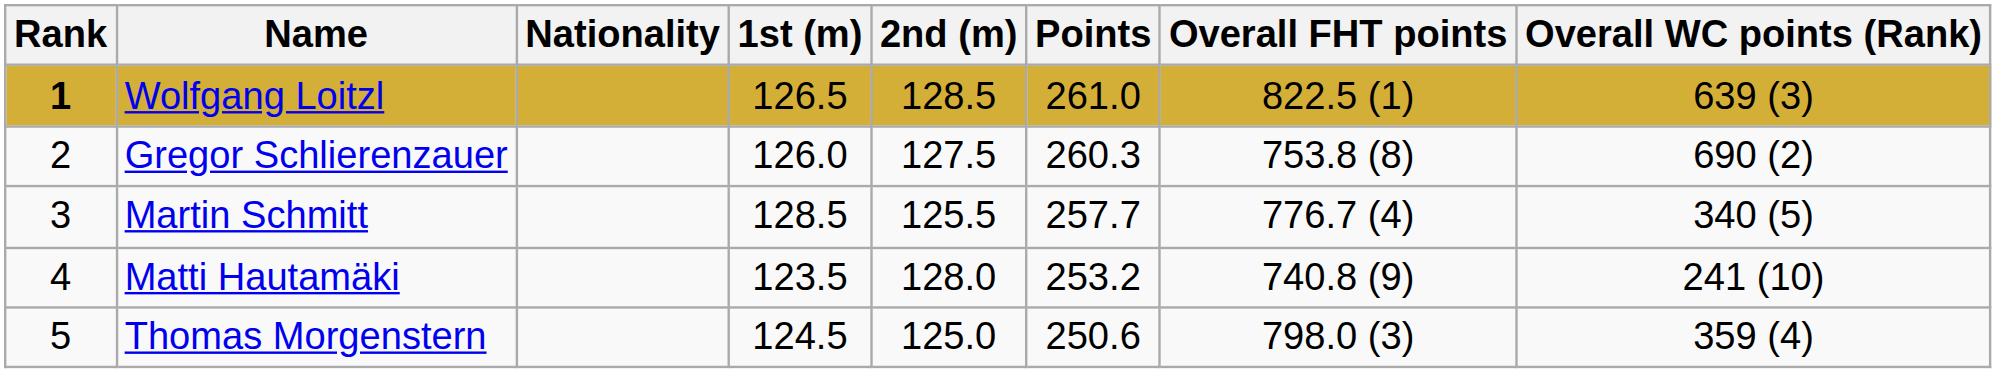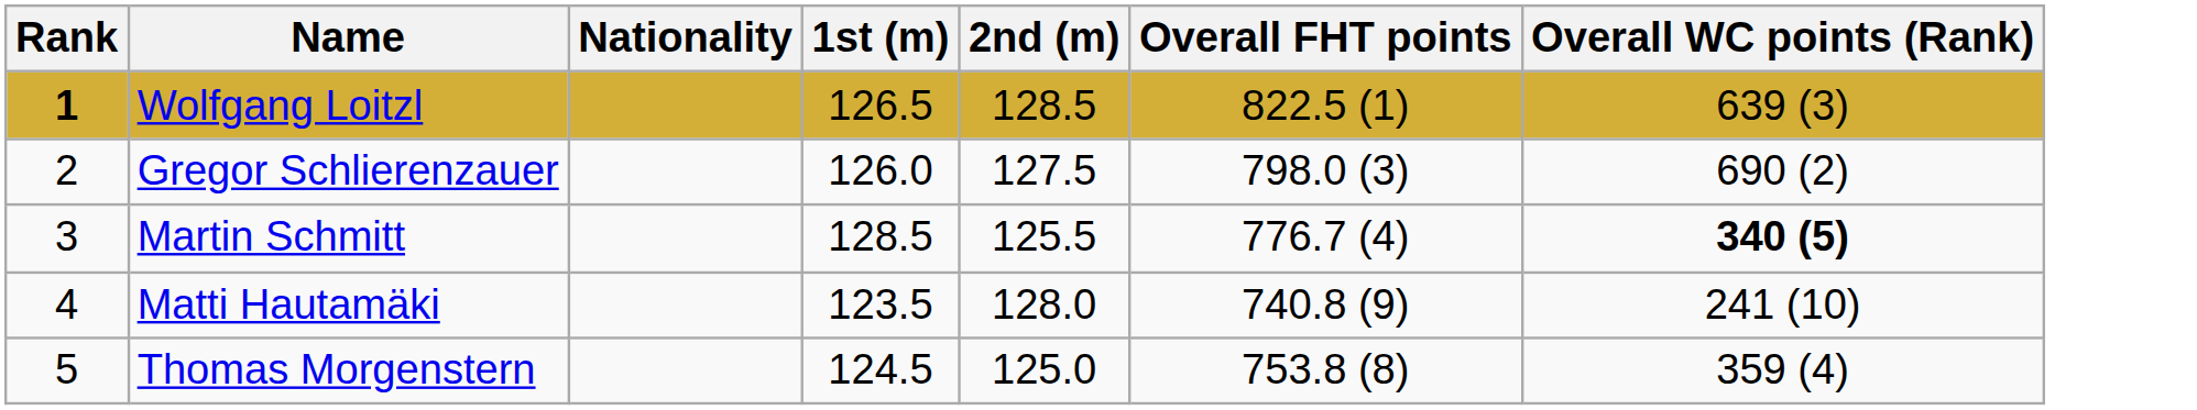- column: Points | 261.0 | 260.3 | 257.7 | 253.2 | 250.6
Gregor Schlierenzauer | Overall FHT points: 753.8 (8) -> 798.0 (3)
Martin Schmitt | Overall WC points (Rank): normal -> bold
Thomas Morgenstern | Overall FHT points: 798.0 (3) -> 753.8 (8)
